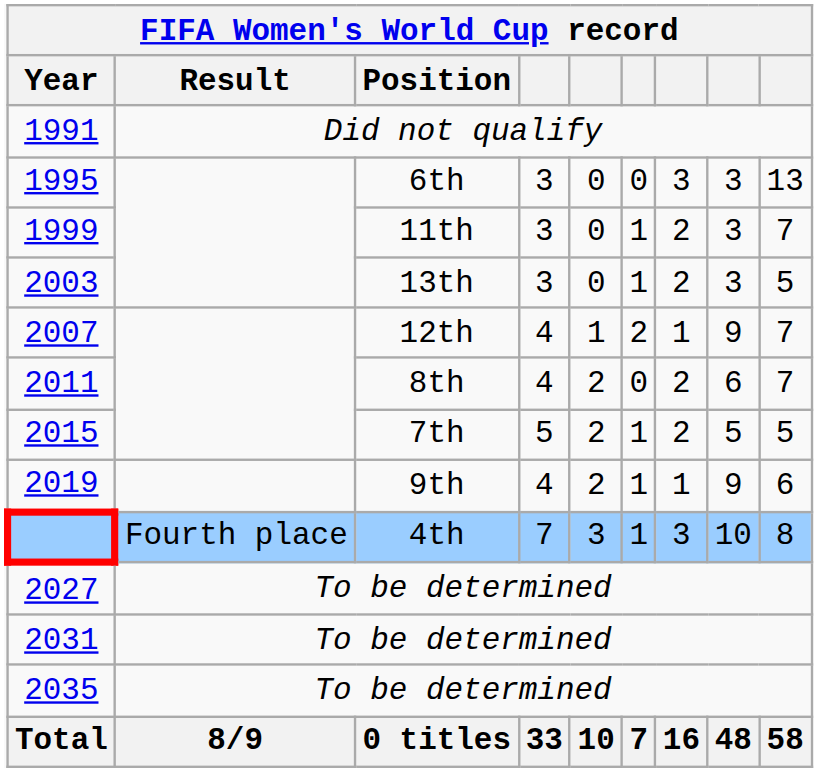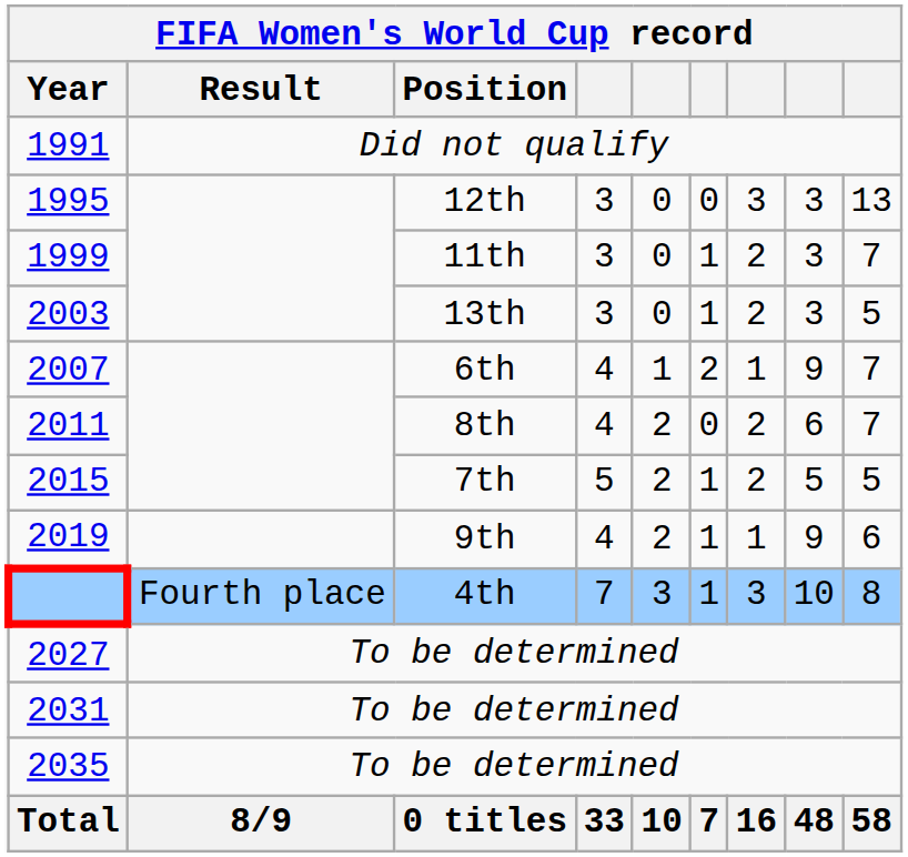1995 | Position: 6th -> 12th
2007 | Position: 12th -> 6th
